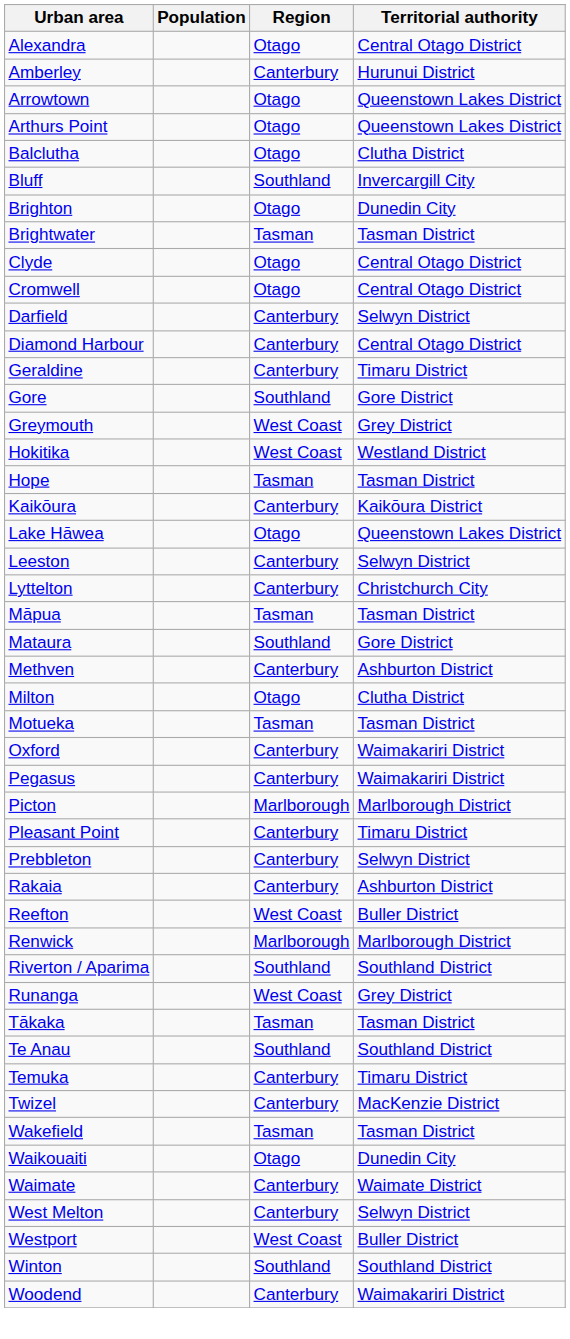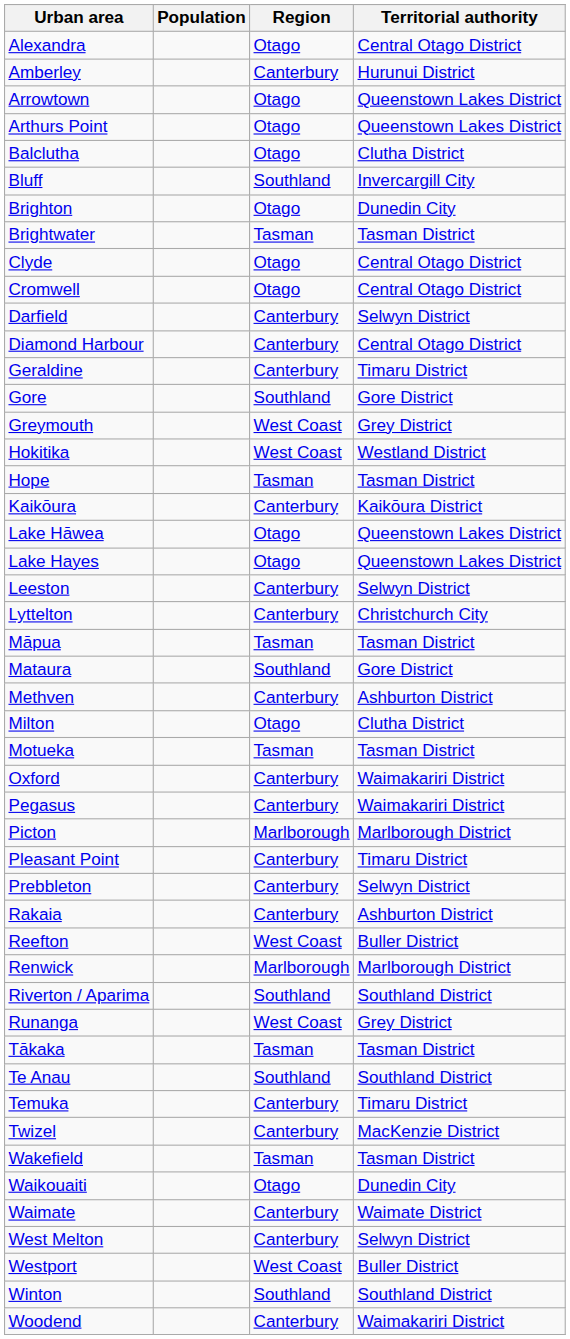+ row: Lake Hayes | Otago | Queenstown Lakes District
